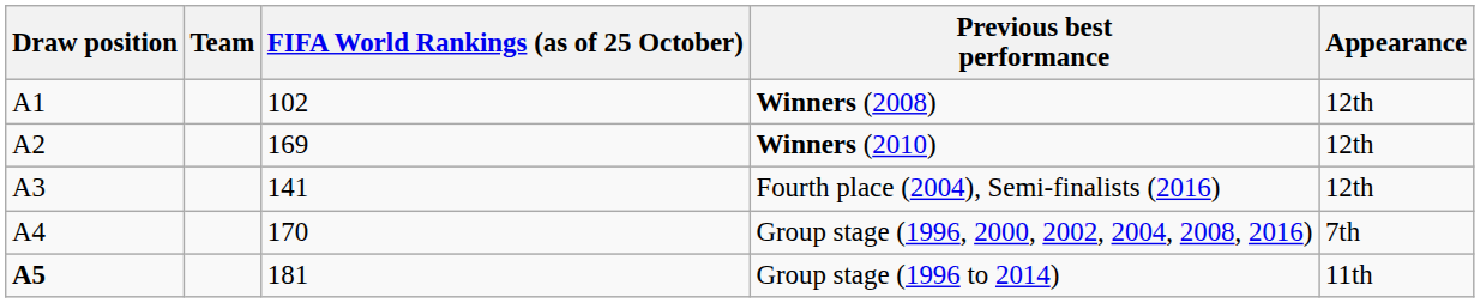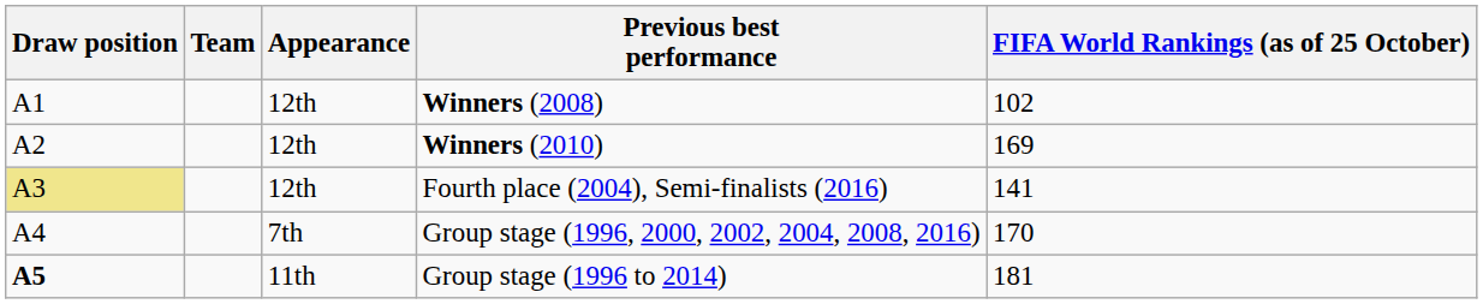columns swapped: Appearance <-> FIFA World Rankings (as of 25 October)
Fourth place (2004), Semi-finalists (2016) | Draw position: no background -> khaki background
